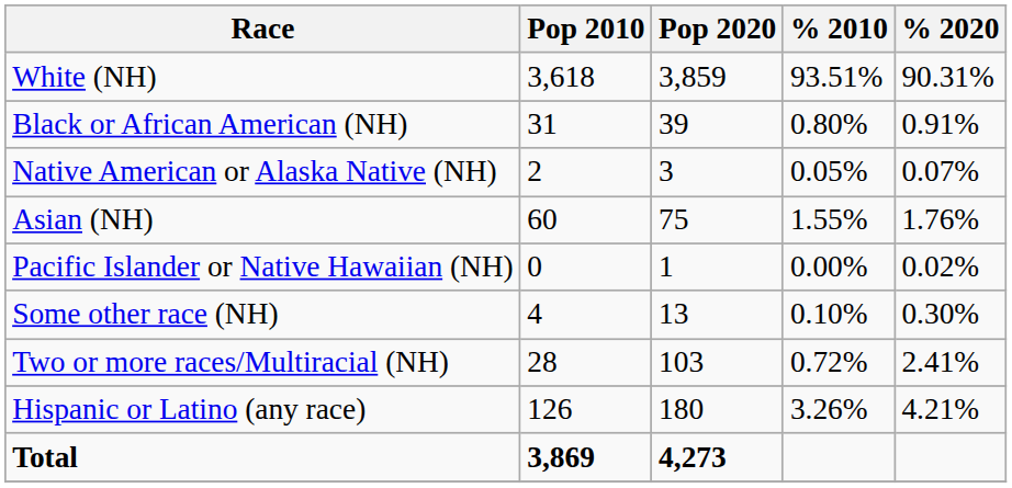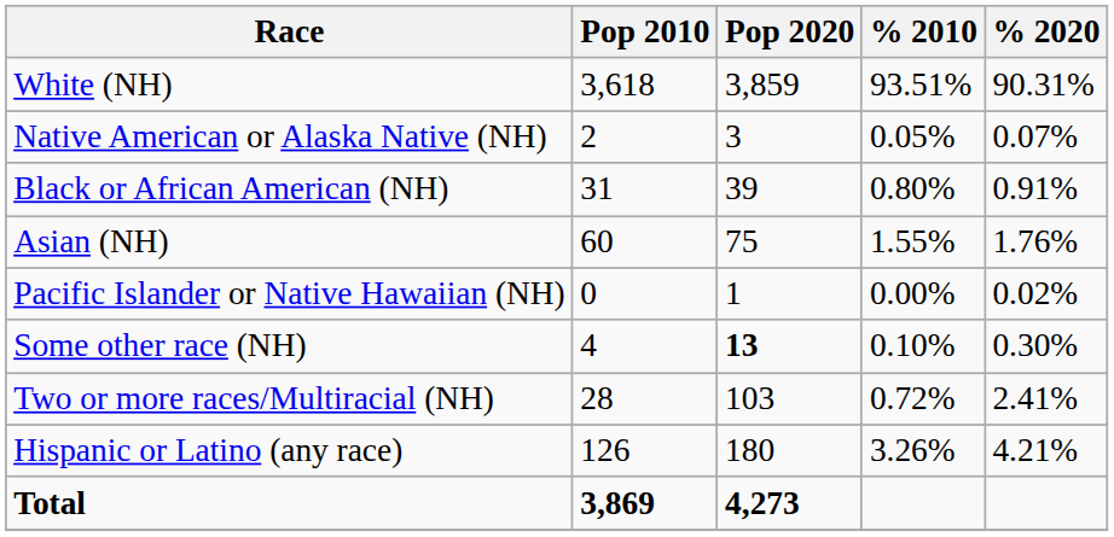rows swapped: Black or African American (NH) <-> Native American or Alaska Native (NH)
Some other race (NH) | Pop 2020: normal -> bold
